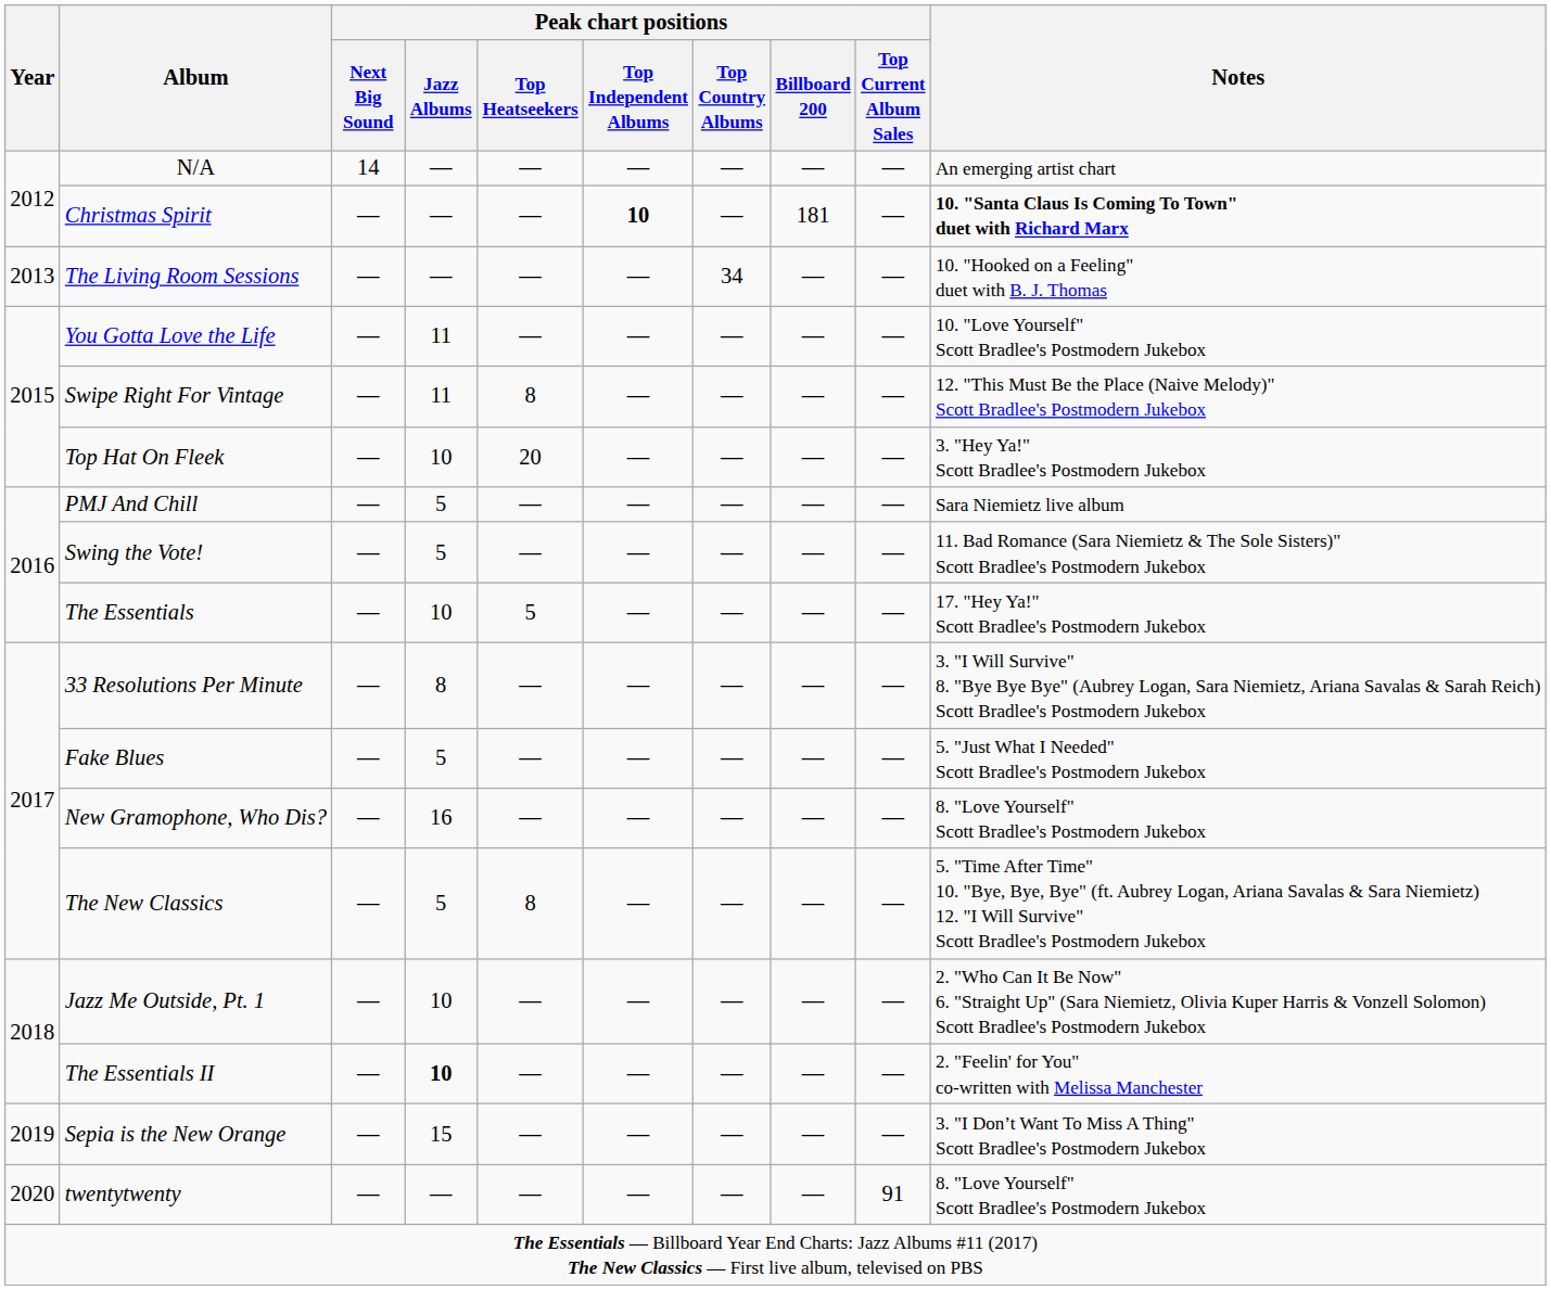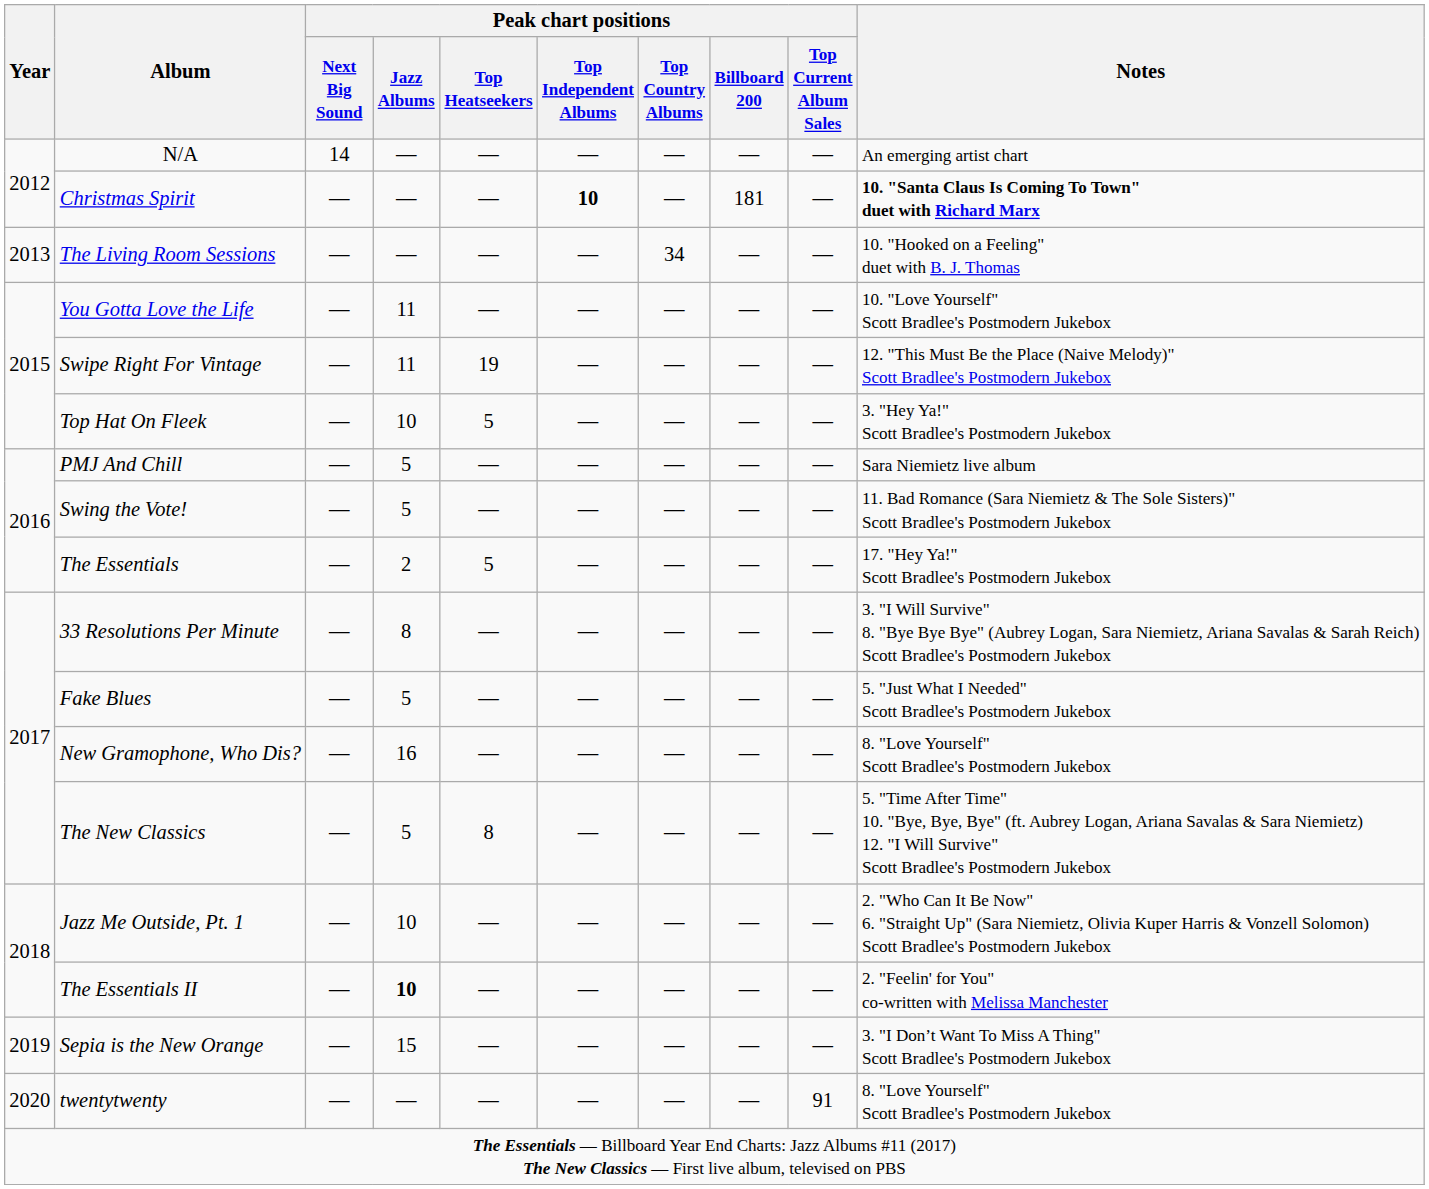Swipe Right For Vintage | Peak chart positions / Top Heatseekers: 8 -> 19
Top Hat On Fleek | Peak chart positions / Top Heatseekers: 20 -> 5
The Essentials | Peak chart positions / Jazz Albums: 10 -> 2
